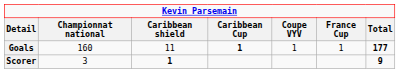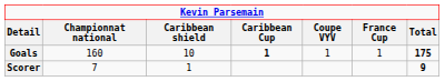Goals | Caribbean shield: 11 -> 10
Goals | Total: 177 -> 175
Scorer | Championnat national: 3 -> 7
Scorer | Caribbean shield: bold -> normal
